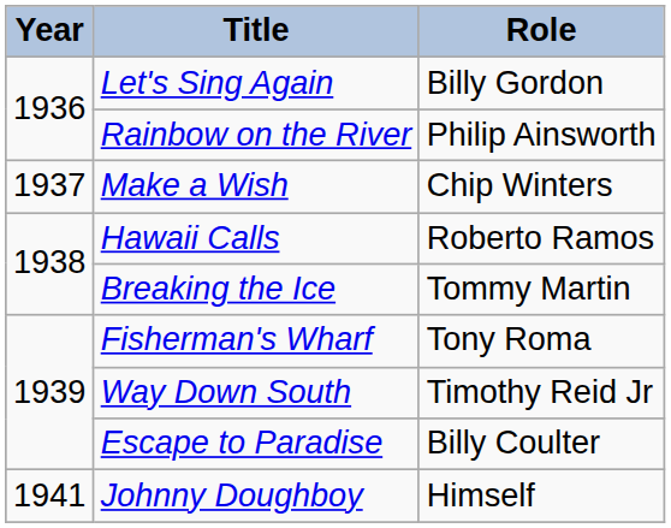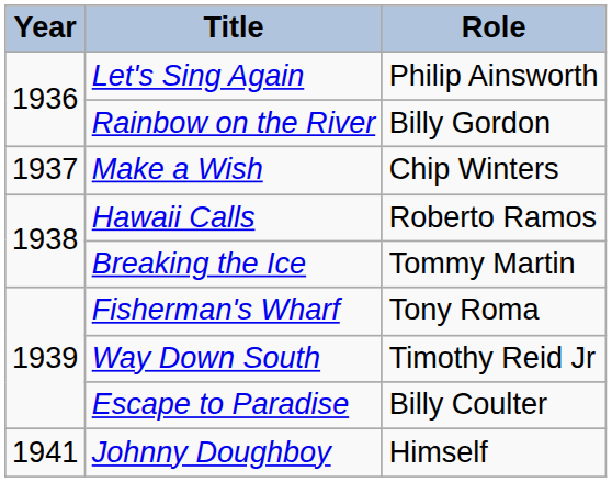Let's Sing Again | Role: Billy Gordon -> Philip Ainsworth
Rainbow on the River | Role: Philip Ainsworth -> Billy Gordon
